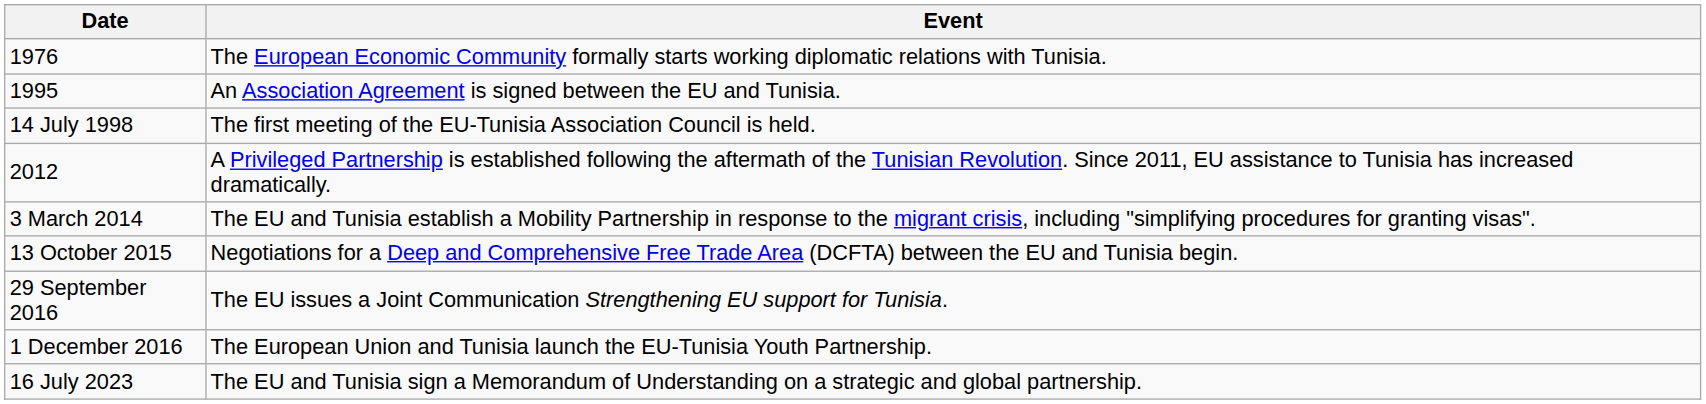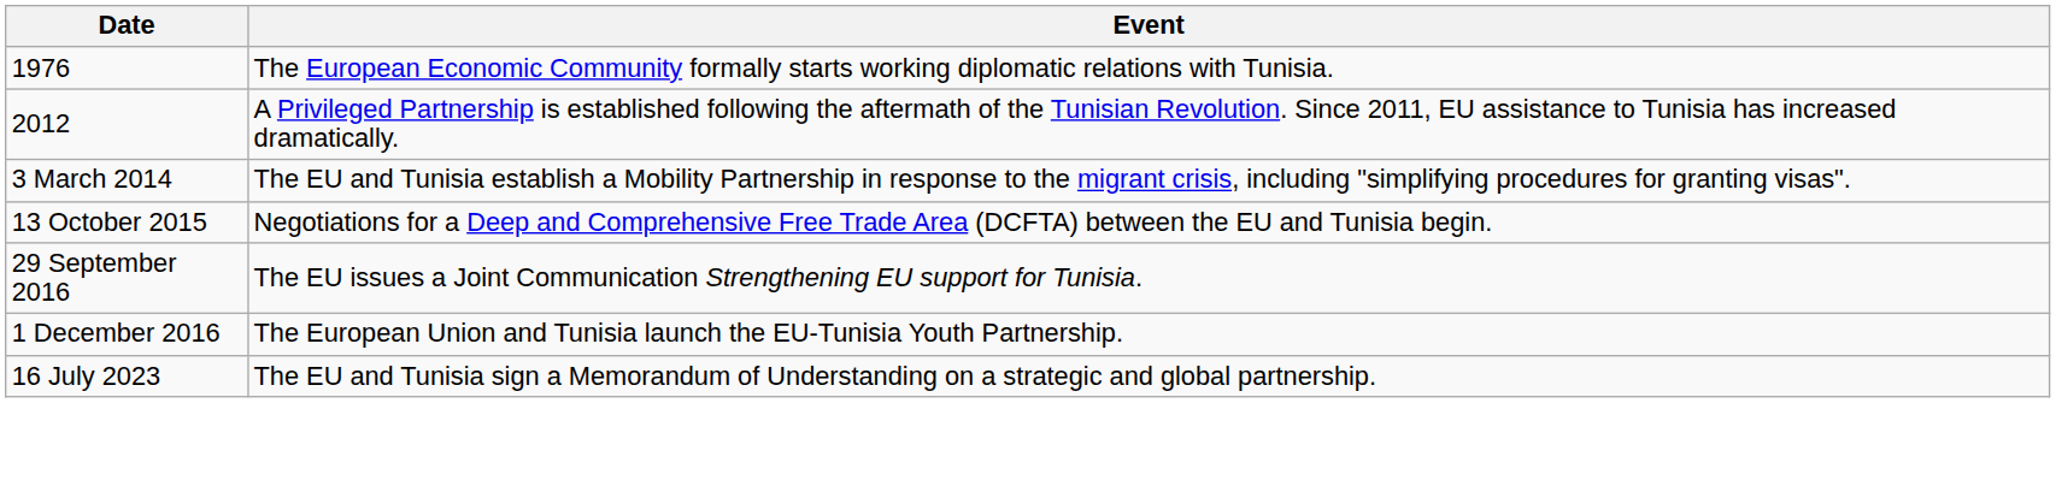- row: 1995 | An Association Agreement is signed between the EU and Tunisia.
- row: 14 July 1998 | The first meeting of the EU-Tunisia Association Council is held.
